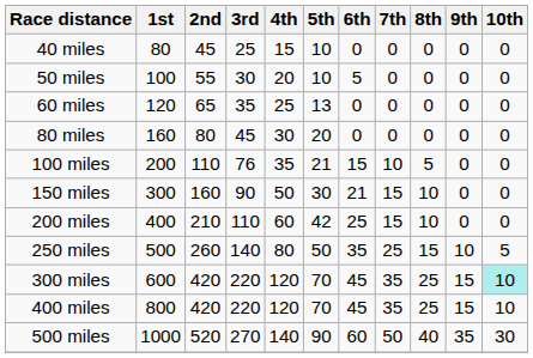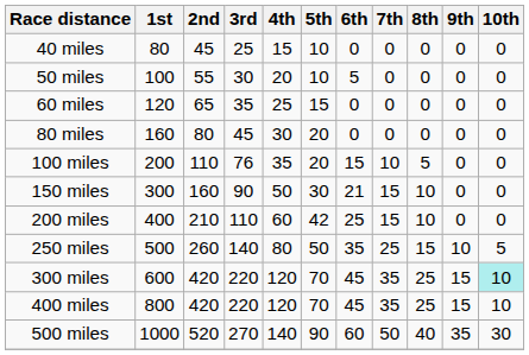60 miles | 5th: 13 -> 15
100 miles | 5th: 21 -> 20
